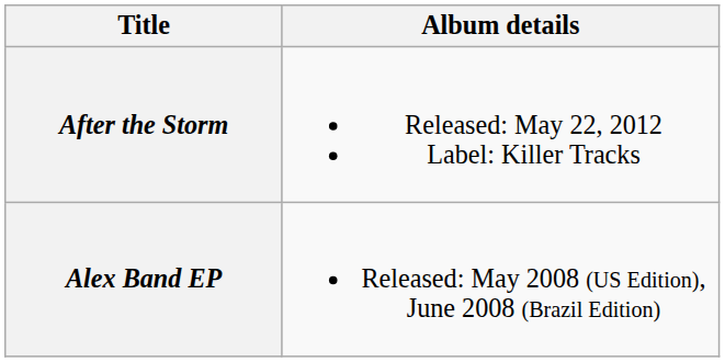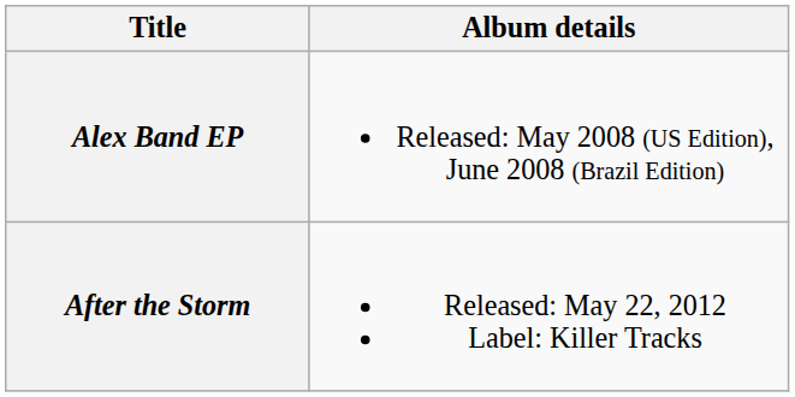rows swapped: Alex Band EP <-> After the Storm
